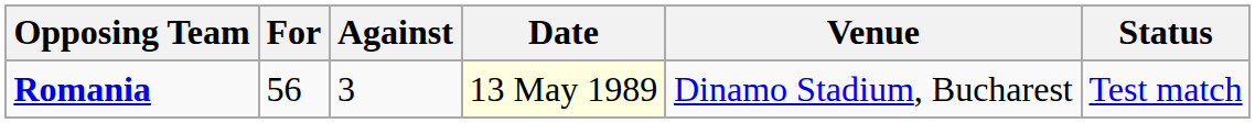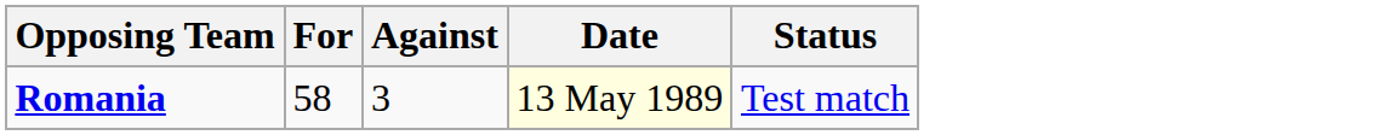- column: Venue | Dinamo Stadium, Bucharest
Romania | For: 56 -> 58
